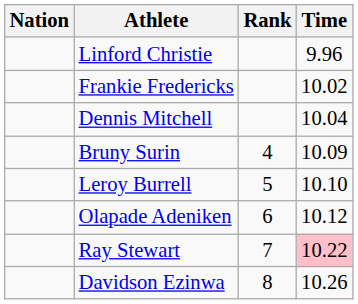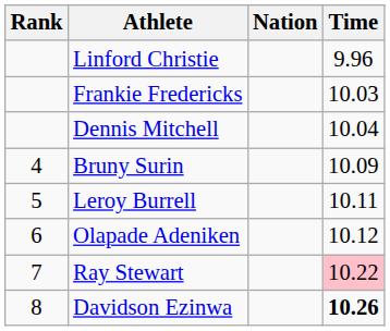columns swapped: Rank <-> Nation
Frankie Fredericks | Time: 10.02 -> 10.03
Leroy Burrell | Time: 10.10 -> 10.11
Davidson Ezinwa | Time: normal -> bold
